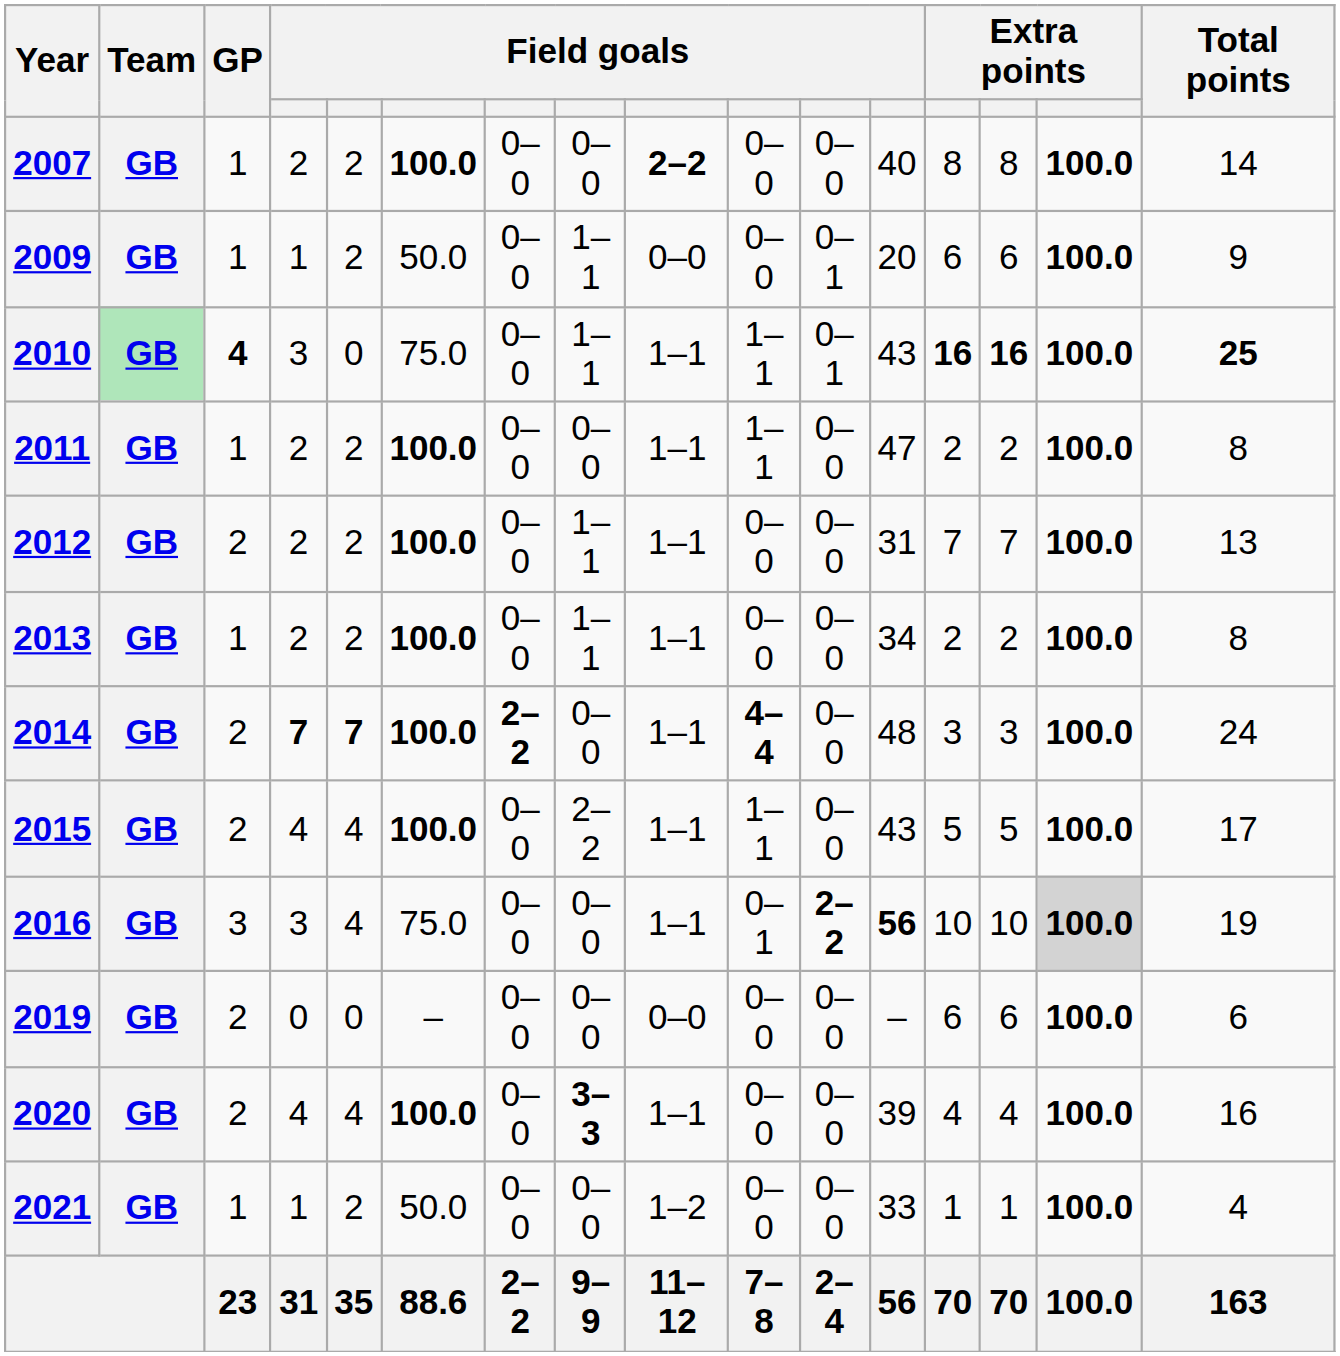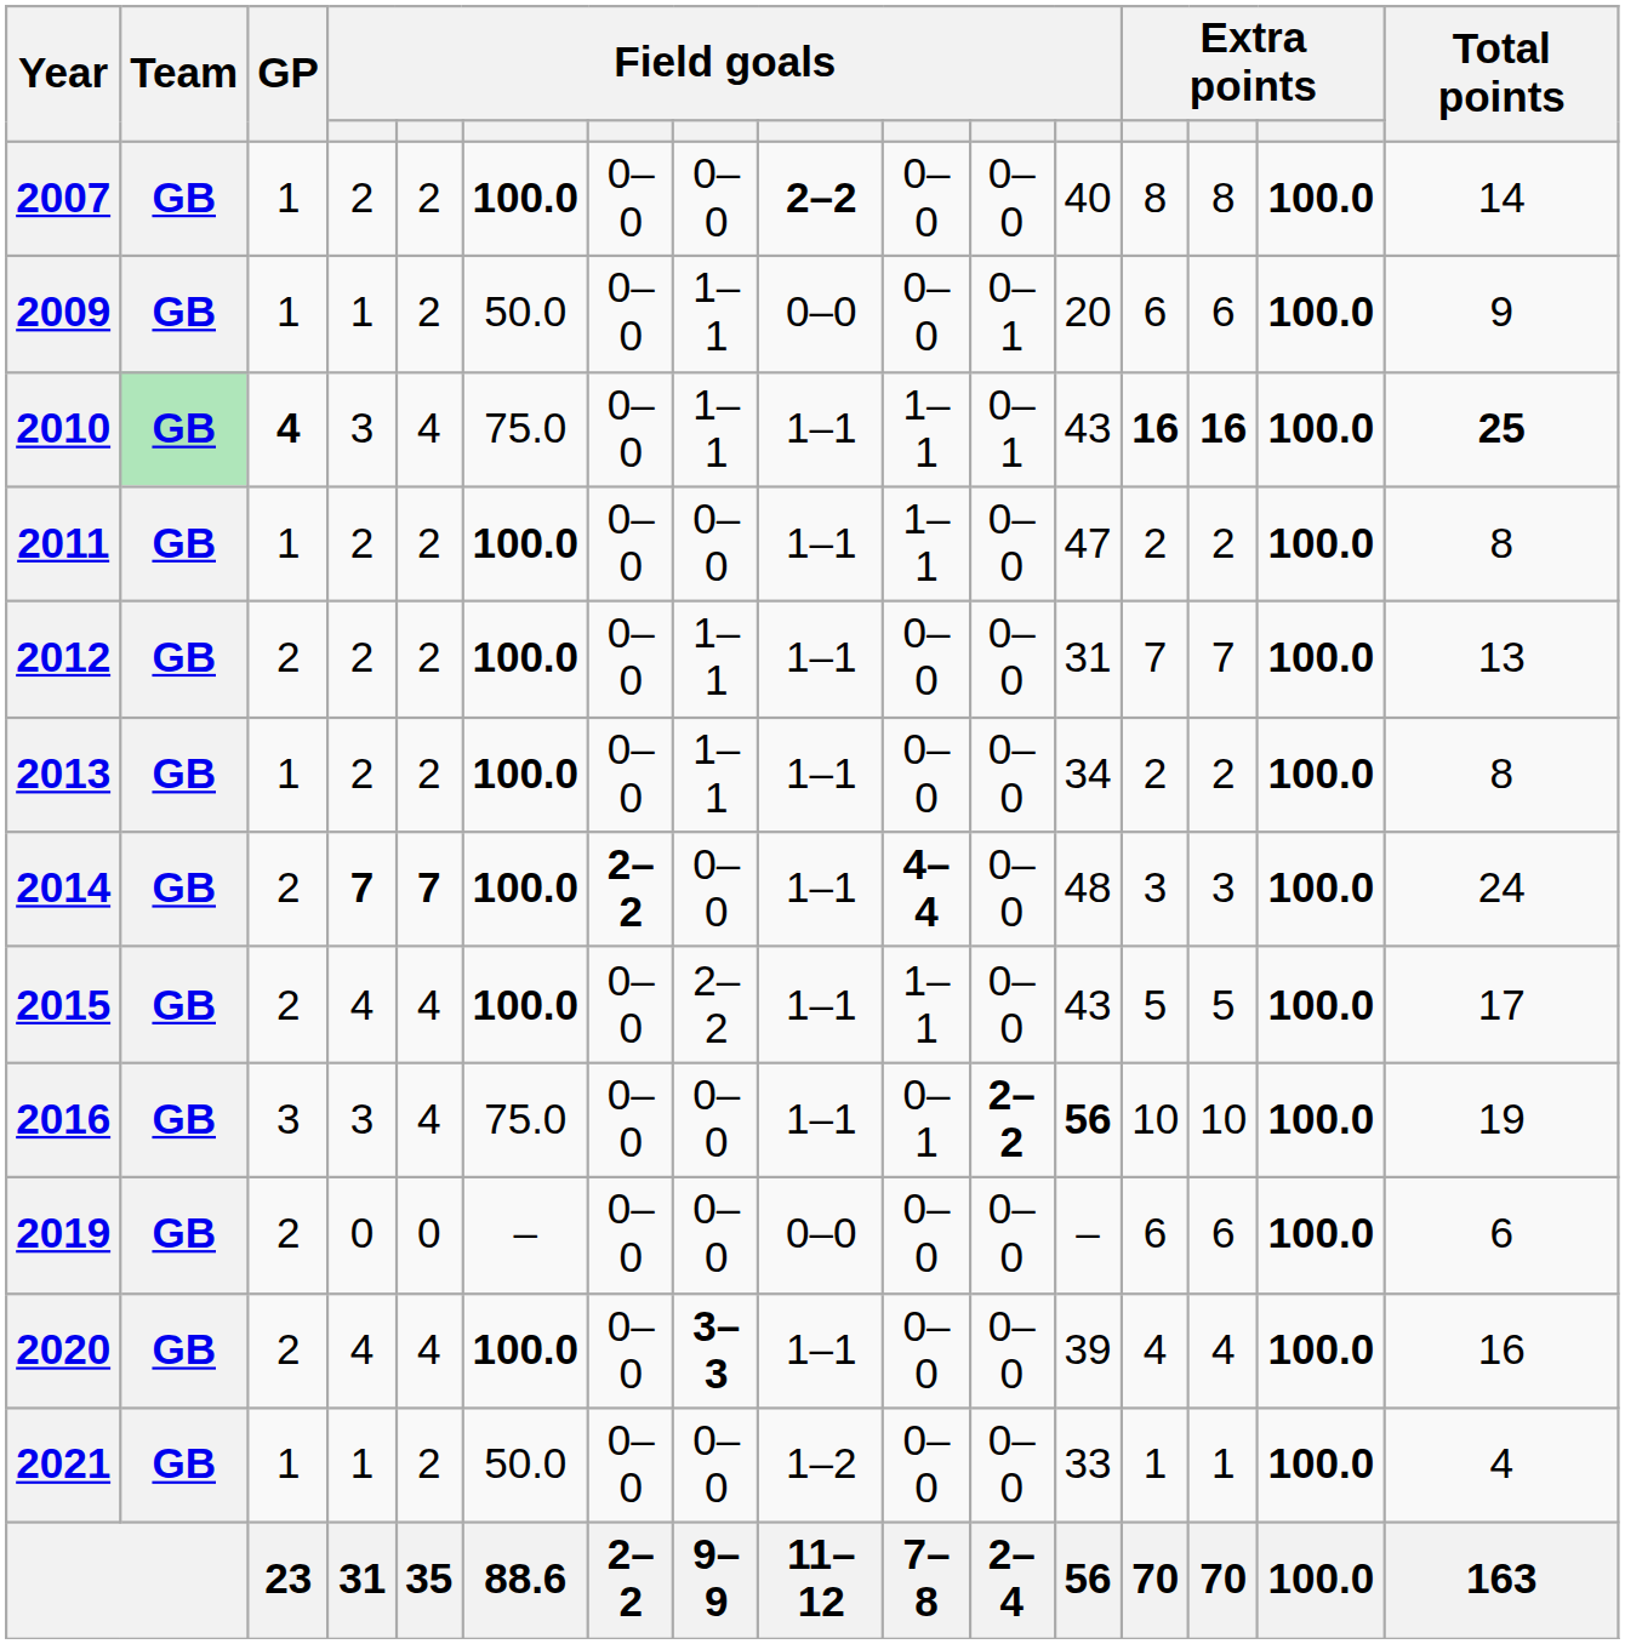2010 | column 5: 0 -> 4
2016 | column 15: lightgrey background -> no background
